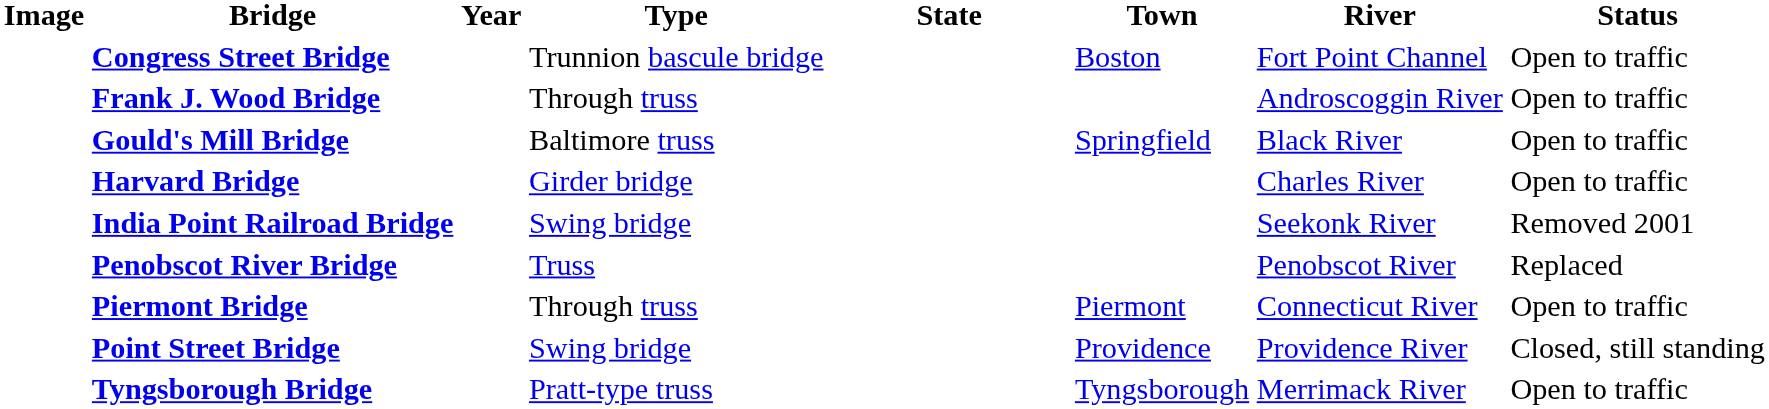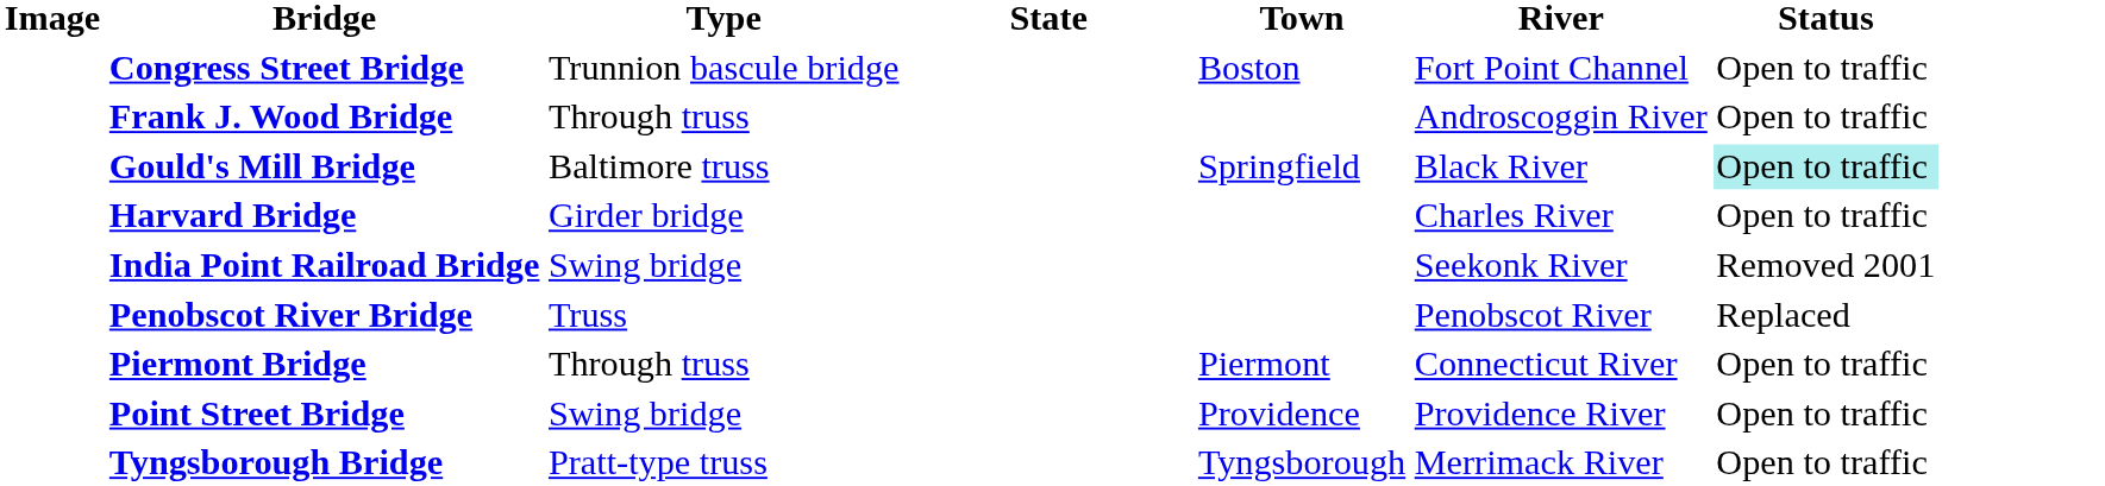- column: Year
Gould's Mill Bridge | Status: no background -> paleturquoise background
Point Street Bridge | Status: Closed, still standing -> Open to traffic
